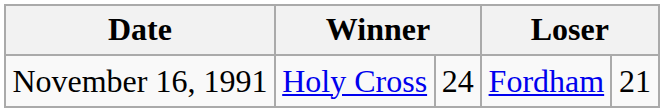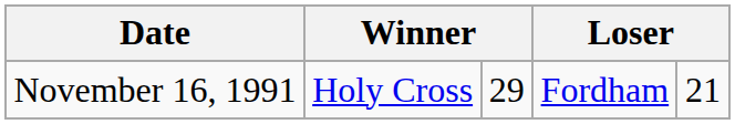November 16, 1991 | column 3: 24 -> 29
